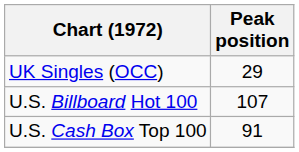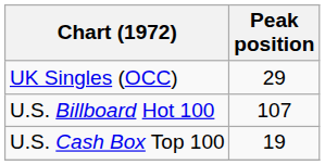U.S. Cash Box Top 100 | Peak position: 91 -> 19
